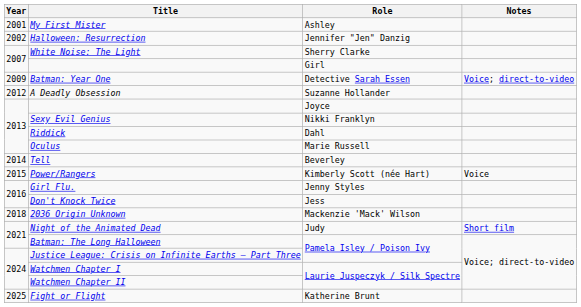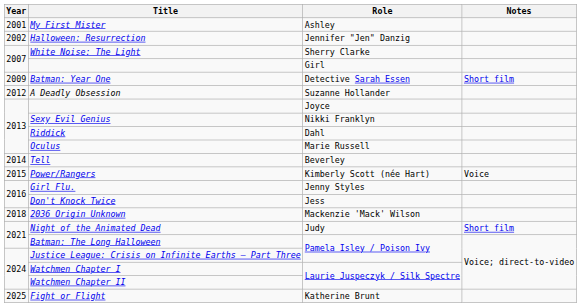Batman: Year One | Notes: Voice; direct-to-video -> Short film
